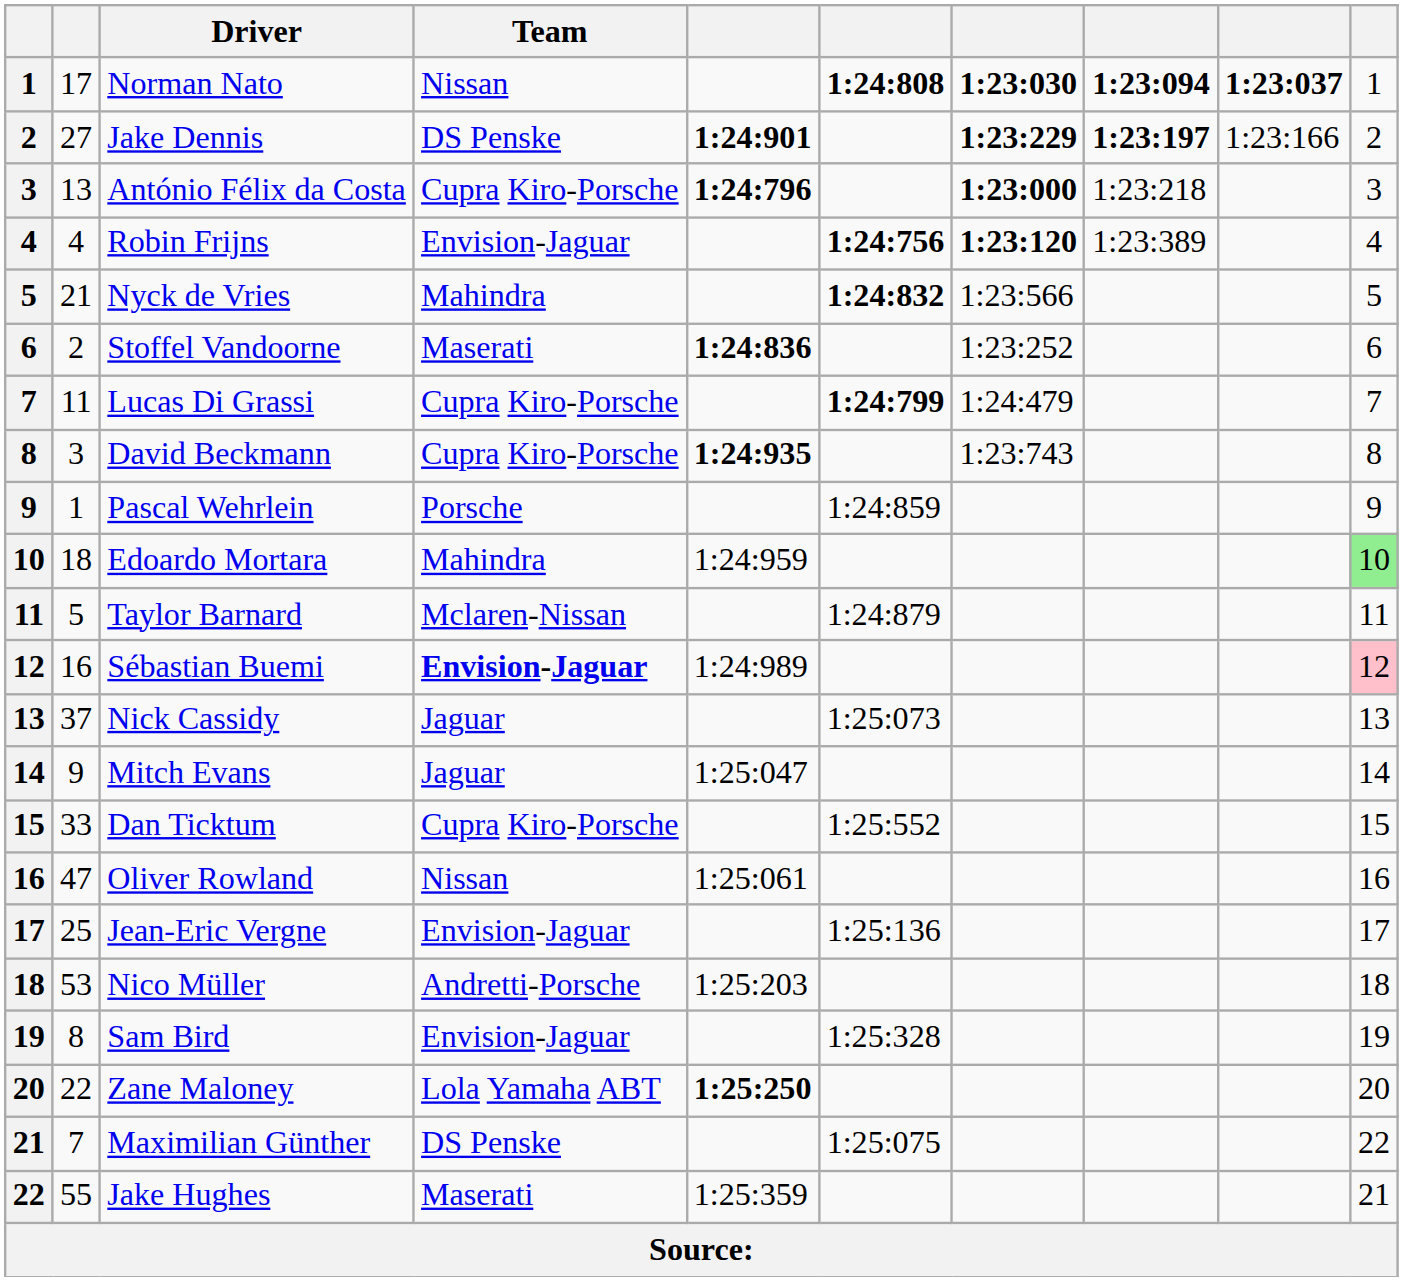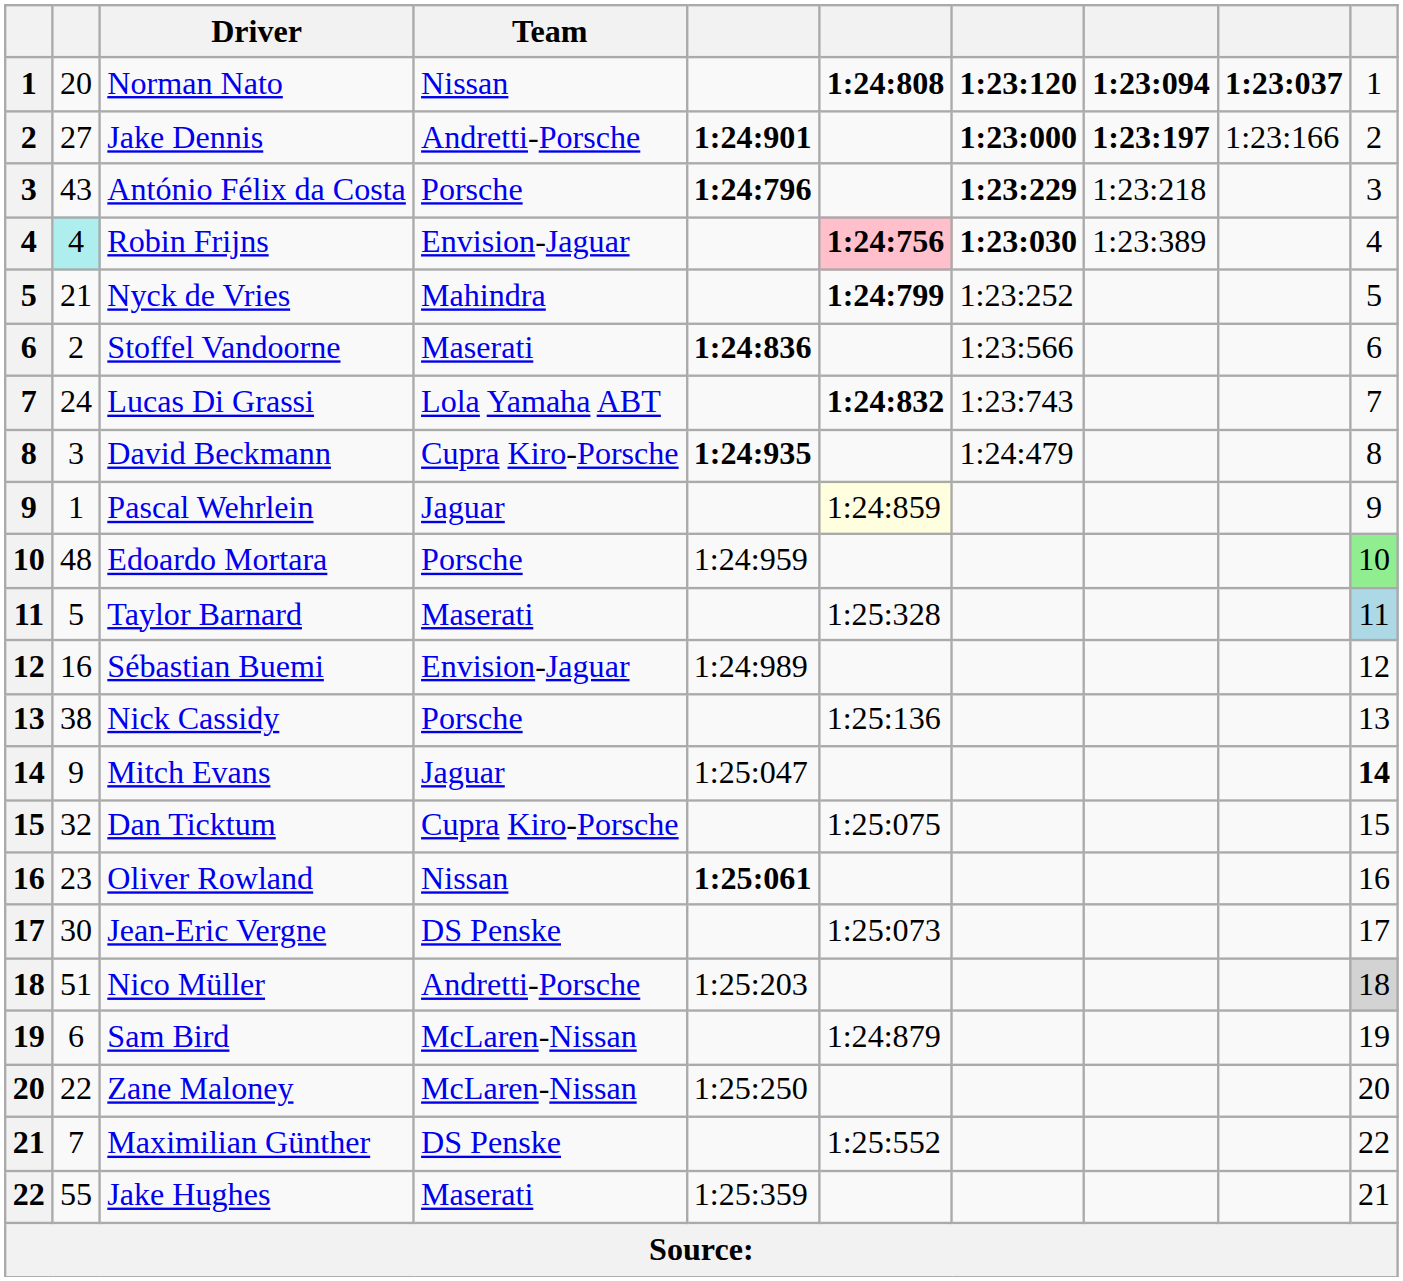Norman Nato | column 2: 17 -> 20
Norman Nato | column 7: 1:23:030 -> 1:23:120
Jake Dennis | Team: DS Penske -> Andretti-Porsche
Jake Dennis | column 7: 1:23:229 -> 1:23:000
António Félix da Costa | column 2: 13 -> 43
António Félix da Costa | Team: Cupra Kiro-Porsche -> Porsche
António Félix da Costa | column 7: 1:23:000 -> 1:23:229
Robin Frijns | column 2: no background -> paleturquoise background
Robin Frijns | column 6: no background -> pink background
Robin Frijns | column 7: 1:23:120 -> 1:23:030
Nyck de Vries | column 6: 1:24:832 -> 1:24:799
Nyck de Vries | column 7: 1:23:566 -> 1:23:252
Stoffel Vandoorne | column 7: 1:23:252 -> 1:23:566
Lucas Di Grassi | column 2: 11 -> 24
Lucas Di Grassi | Team: Cupra Kiro-Porsche -> Lola Yamaha ABT
Lucas Di Grassi | column 6: 1:24:799 -> 1:24:832
Lucas Di Grassi | column 7: 1:24:479 -> 1:23:743
David Beckmann | column 7: 1:23:743 -> 1:24:479
Pascal Wehrlein | Team: Porsche -> Jaguar
Pascal Wehrlein | column 6: no background -> lightyellow background
Edoardo Mortara | column 2: 18 -> 48
Edoardo Mortara | Team: Mahindra -> Porsche
Taylor Barnard | Team: Mclaren-Nissan -> Maserati
Taylor Barnard | column 6: 1:24:879 -> 1:25:328
Taylor Barnard | column 10: no background -> lightblue background
Sébastian Buemi | Team: bold -> normal
Sébastian Buemi | column 10: pink background -> no background
Nick Cassidy | column 2: 37 -> 38
Nick Cassidy | Team: Jaguar -> Porsche
Nick Cassidy | column 6: 1:25:073 -> 1:25:136
Mitch Evans | column 10: normal -> bold
Dan Ticktum | column 2: 33 -> 32
Dan Ticktum | column 6: 1:25:552 -> 1:25:075
Oliver Rowland | column 2: 47 -> 23
Oliver Rowland | column 5: normal -> bold
Jean-Eric Vergne | column 2: 25 -> 30
Jean-Eric Vergne | Team: Envision-Jaguar -> DS Penske
Jean-Eric Vergne | column 6: 1:25:136 -> 1:25:073
Nico Müller | column 2: 53 -> 51
Nico Müller | column 10: no background -> lightgrey background
Sam Bird | column 2: 8 -> 6
Sam Bird | Team: Envision-Jaguar -> McLaren-Nissan
Sam Bird | column 6: 1:25:328 -> 1:24:879
Zane Maloney | Team: Lola Yamaha ABT -> McLaren-Nissan
Zane Maloney | column 5: bold -> normal
Maximilian Günther | column 6: 1:25:075 -> 1:25:552
